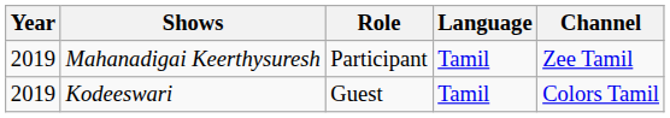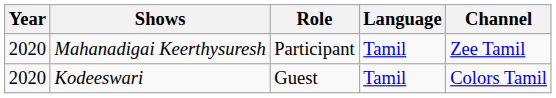Mahanadigai Keerthysuresh | Year: 2019 -> 2020
Kodeeswari | Year: 2019 -> 2020
